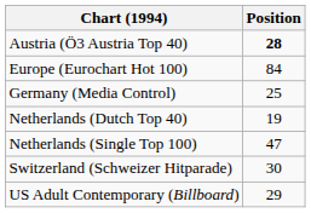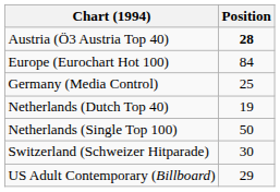Netherlands (Single Top 100) | Position: 47 -> 50
